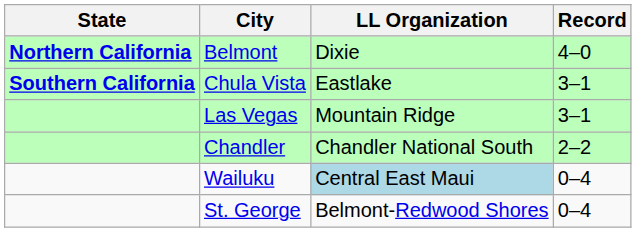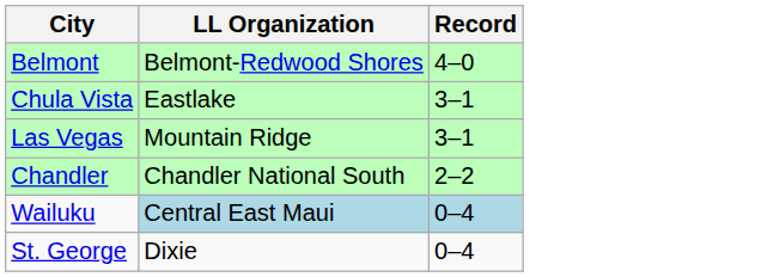- column: State | Northern California | Southern California
Belmont | LL Organization: Dixie -> Belmont-Redwood Shores
Wailuku | Record: no background -> lightblue background
St. George | LL Organization: Belmont-Redwood Shores -> Dixie
